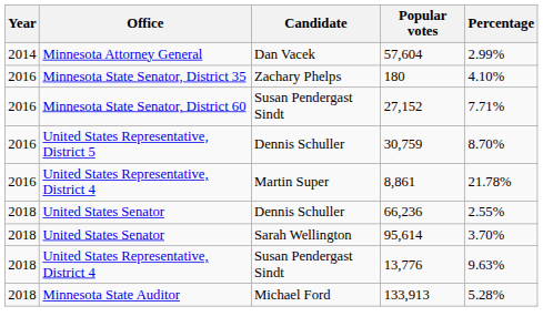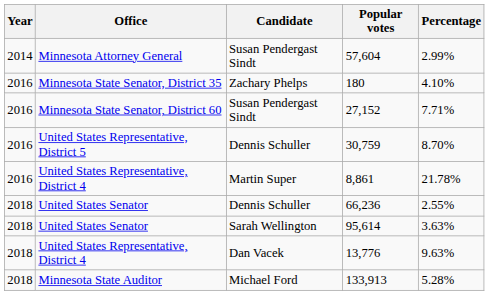57,604 | Candidate: Dan Vacek -> Susan Pendergast Sindt
95,614 | Percentage: 3.70% -> 3.63%
13,776 | Candidate: Susan Pendergast Sindt -> Dan Vacek
